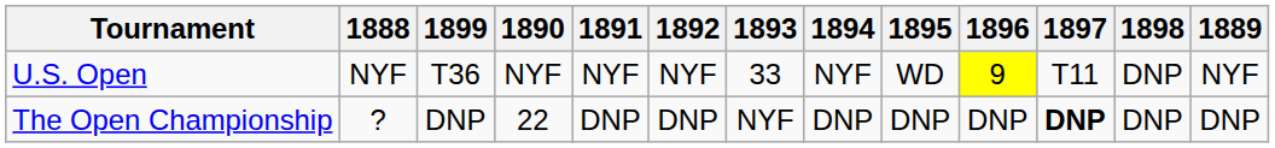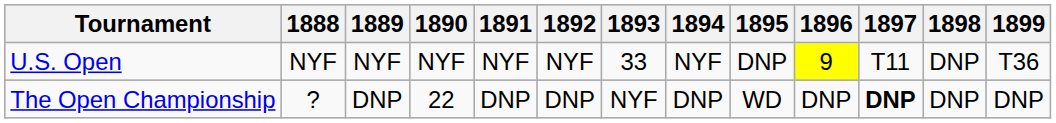columns swapped: 1889 <-> 1899
U.S. Open | 1895: WD -> DNP
The Open Championship | 1895: DNP -> WD
